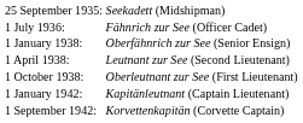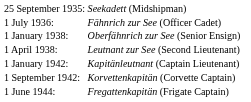- row: 1 October 1938: | Oberleutnant zur See (First Lieutenant)
+ row: 1 June 1944: | Fregattenkapitän (Frigate Captain)
